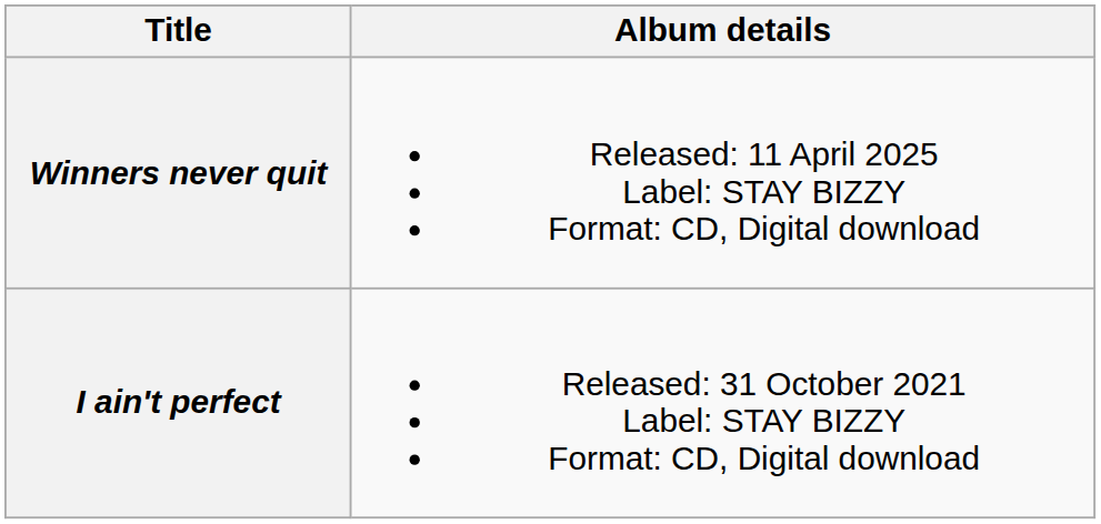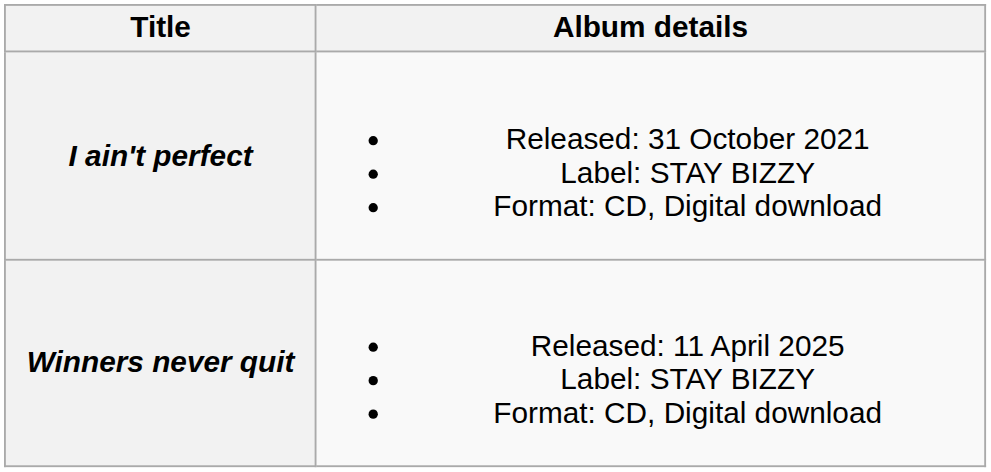rows swapped: I ain't perfect <-> Winners never quit
